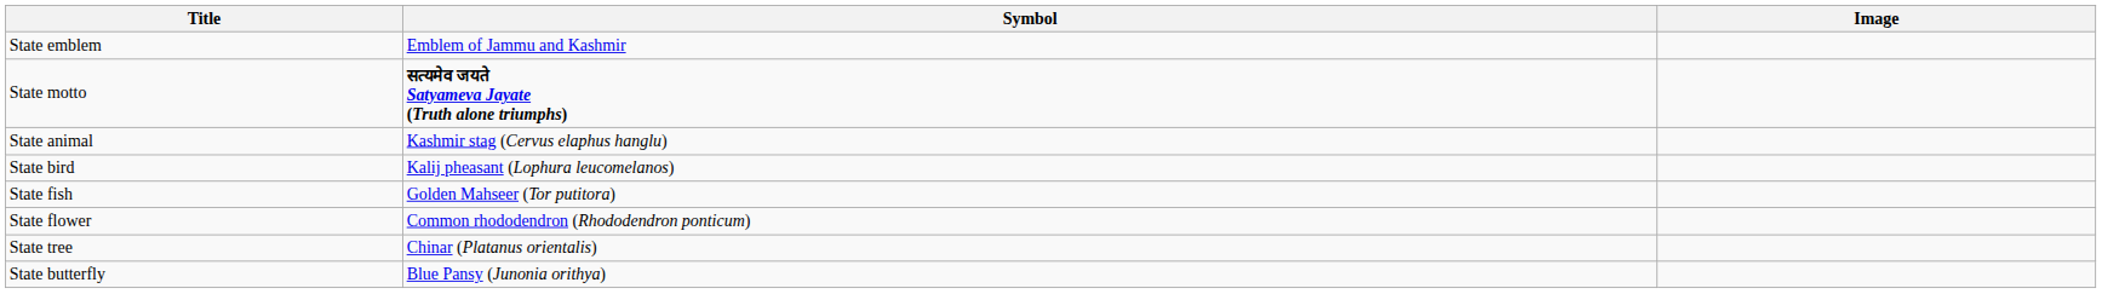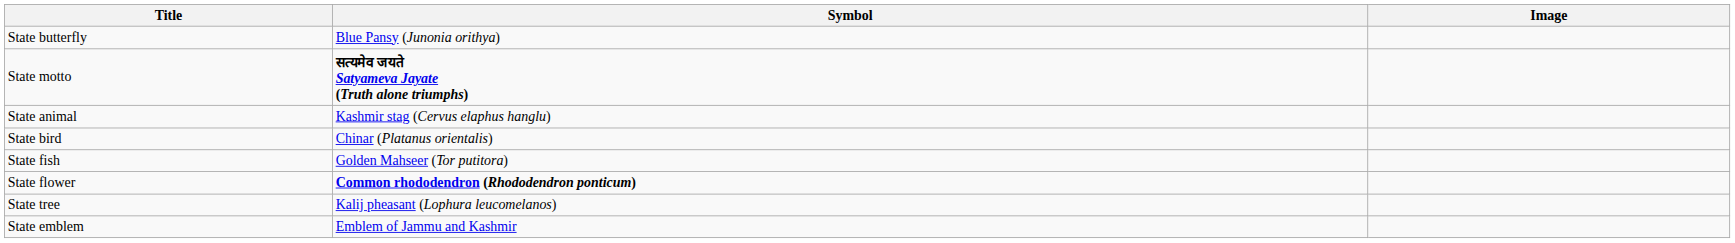rows swapped: State emblem <-> State butterfly
State bird | Symbol: Kalij pheasant (Lophura leucomelanos) -> Chinar (Platanus orientalis)
State flower | Symbol: normal -> bold
State tree | Symbol: Chinar (Platanus orientalis) -> Kalij pheasant (Lophura leucomelanos)
